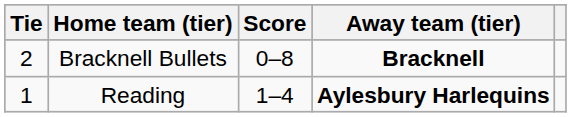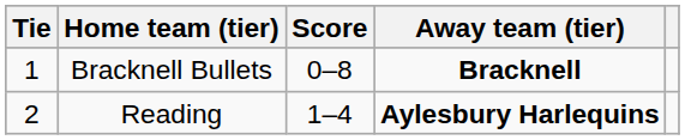Bracknell Bullets | Tie: 2 -> 1
Reading | Tie: 1 -> 2
